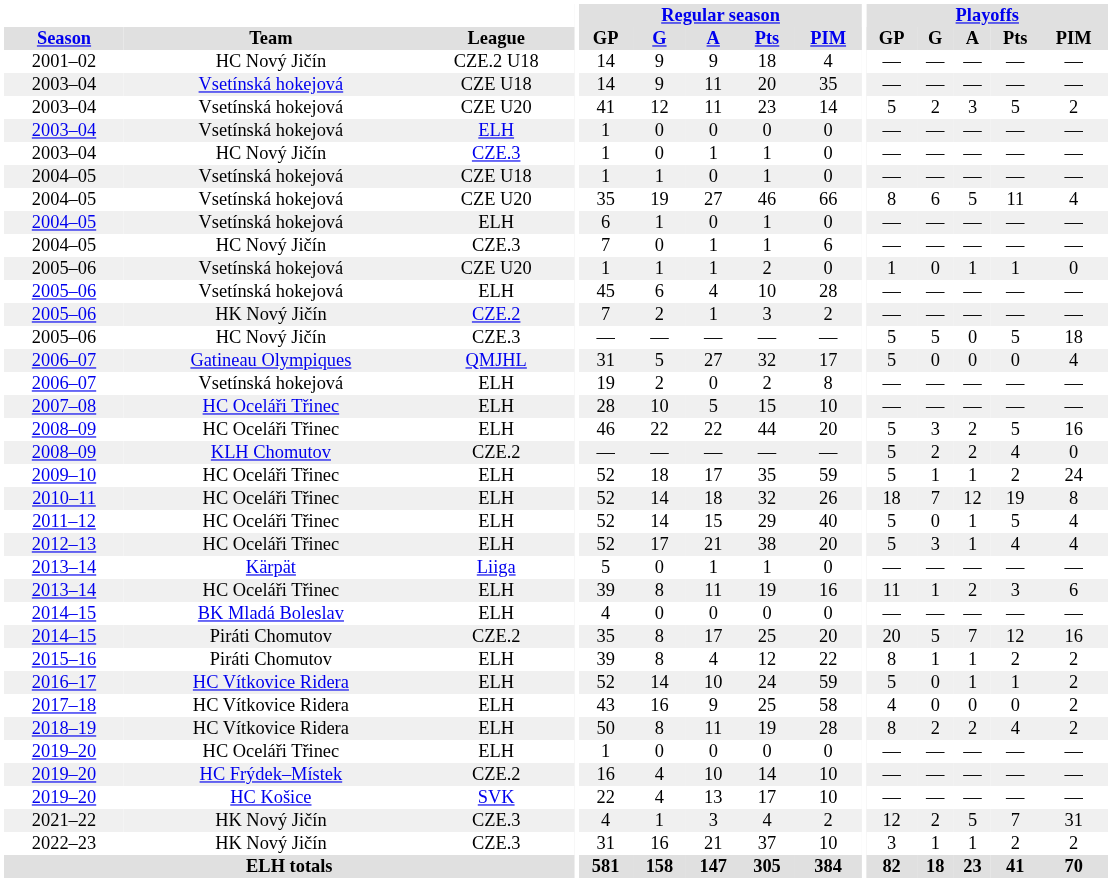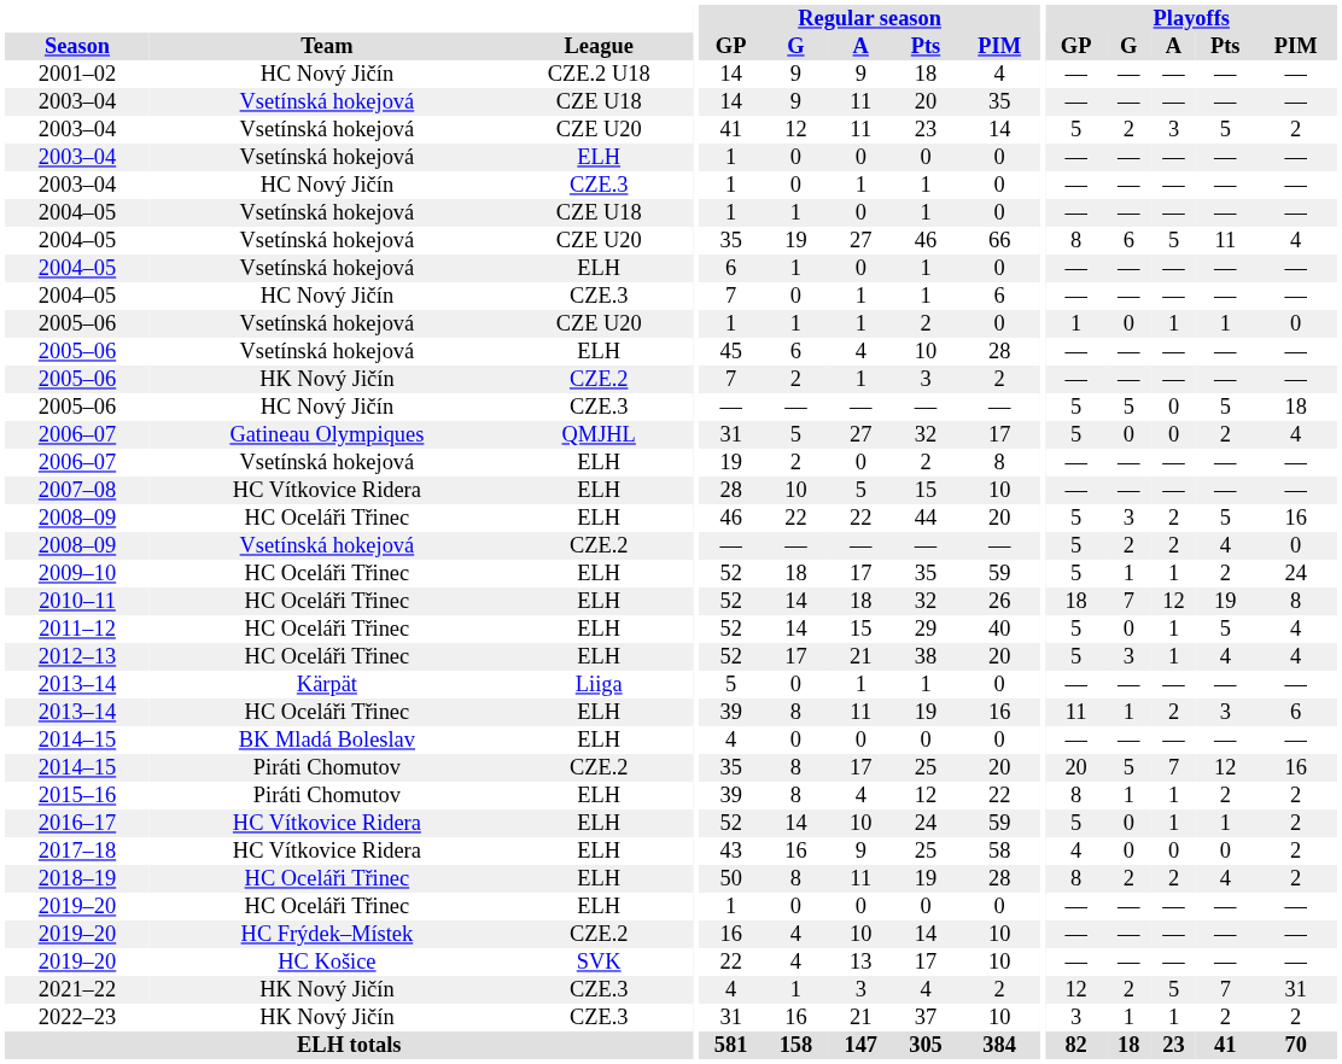2006–07 / QMJHL | Playoffs / Pts: 0 -> 2
2007–08 | Team: HC Oceláři Třinec -> HC Vítkovice Ridera
2008–09 / CZE.2 | Team: KLH Chomutov -> Vsetínská hokejová
2018–19 | Team: HC Vítkovice Ridera -> HC Oceláři Třinec
